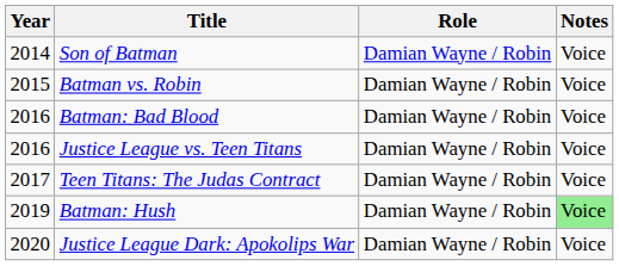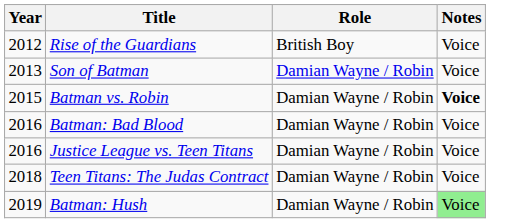+ row: 2012 | Rise of the Guardians | British Boy | Voice
Son of Batman | Year: 2014 -> 2013
Batman vs. Robin | Notes: normal -> bold
Teen Titans: The Judas Contract | Year: 2017 -> 2018
- row: 2020 | Justice League Dark: Apokolips War | Damian Wayne / Robin | Voice
